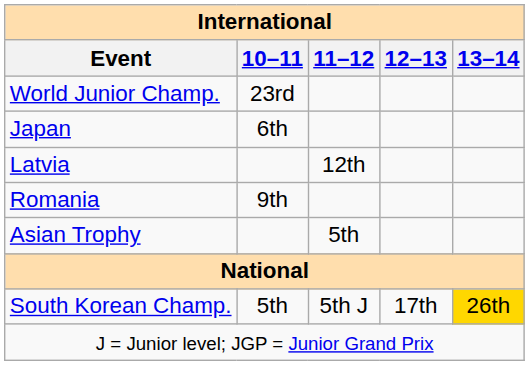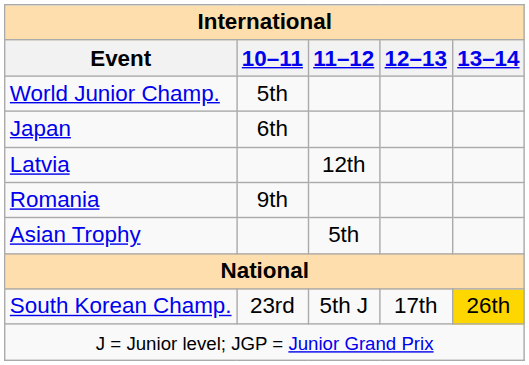World Junior Champ. | 10–11: 23rd -> 5th
South Korean Champ. | 10–11: 5th -> 23rd
